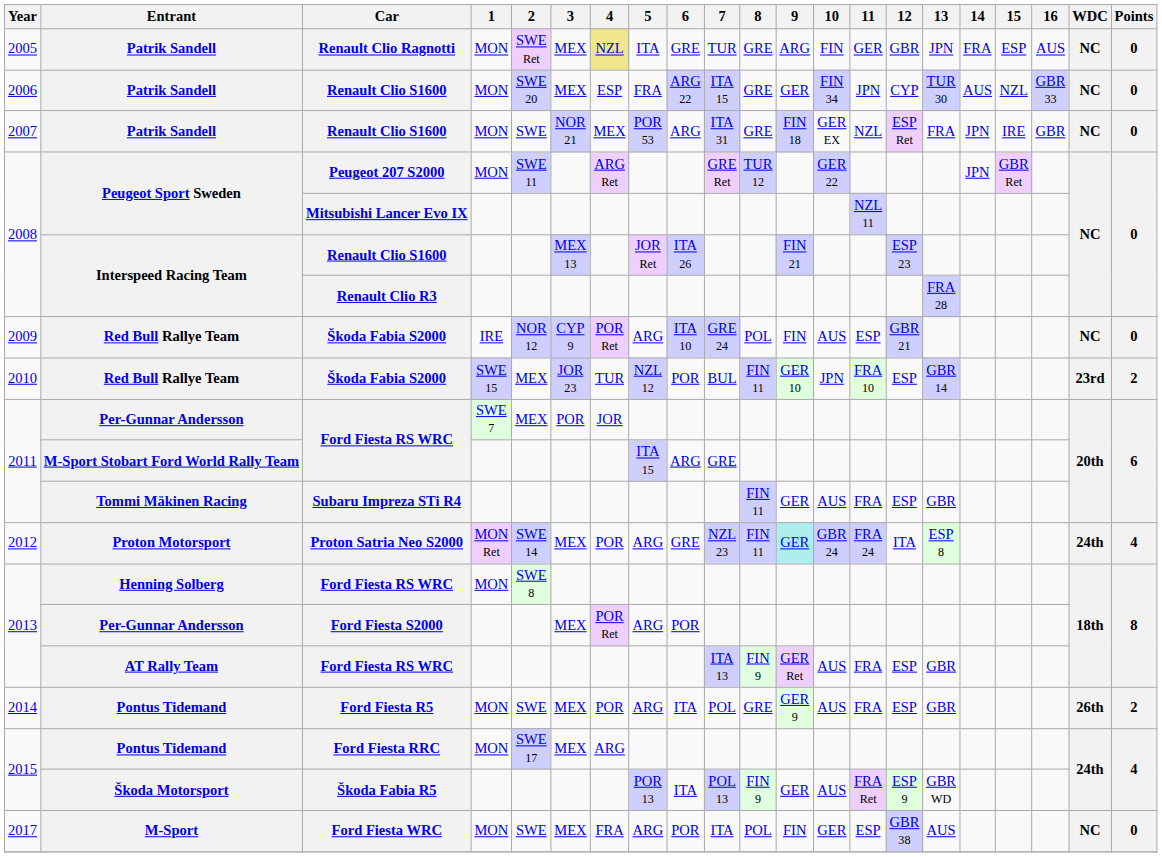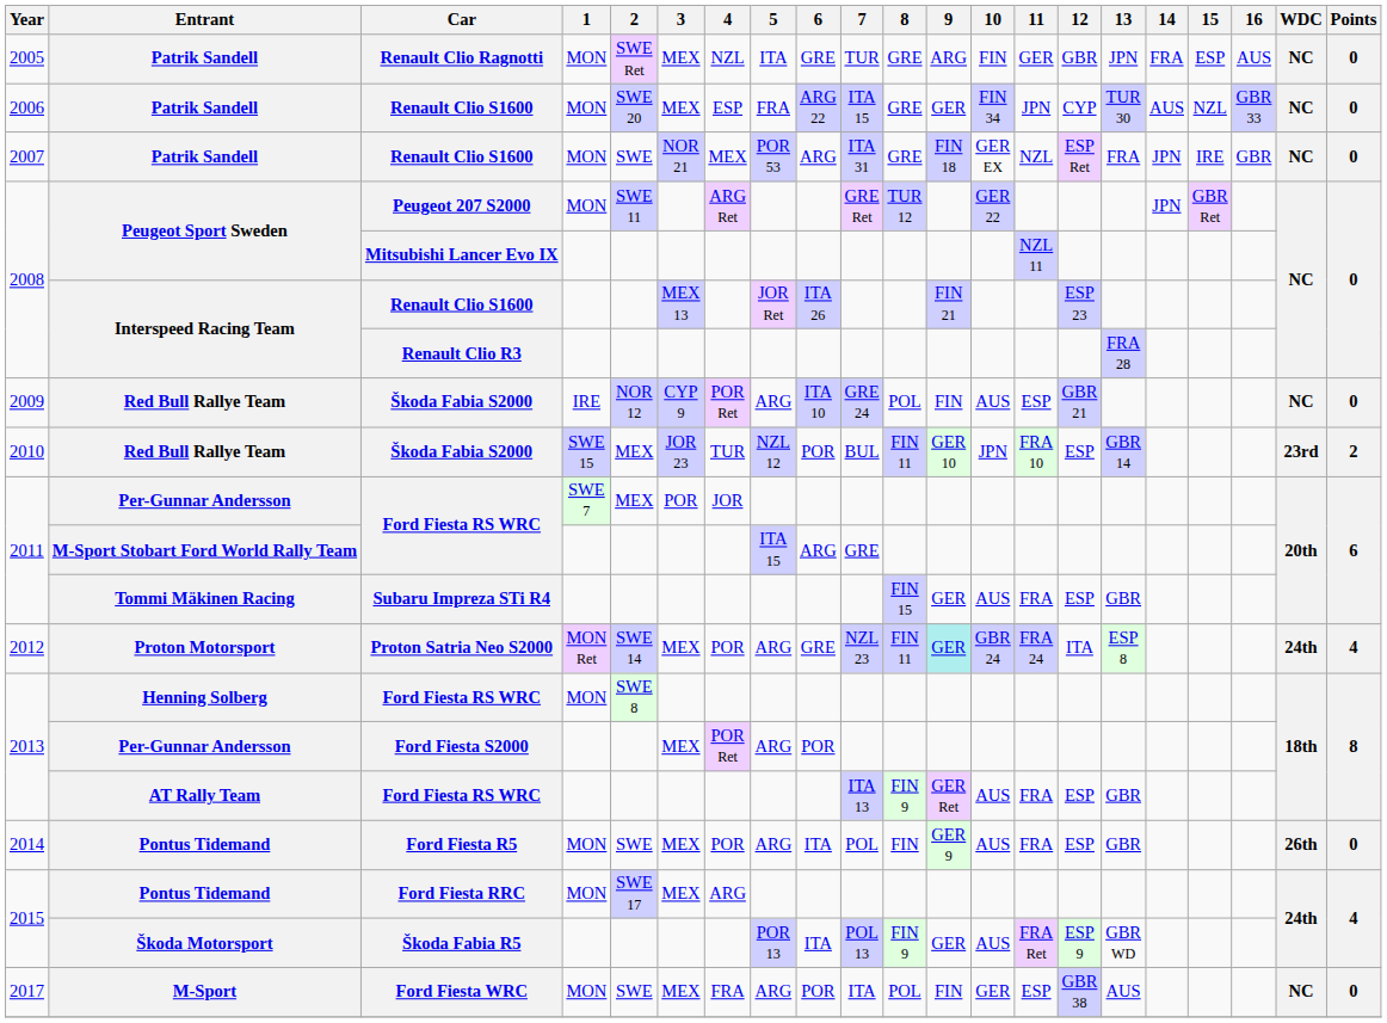Renault Clio Ragnotti | 4: khaki background -> no background
Subaru Impreza STi R4 | 8: FIN 11 -> FIN 15
Ford Fiesta R5 | 8: GRE -> FIN
Ford Fiesta R5 | Points: 2 -> 0
